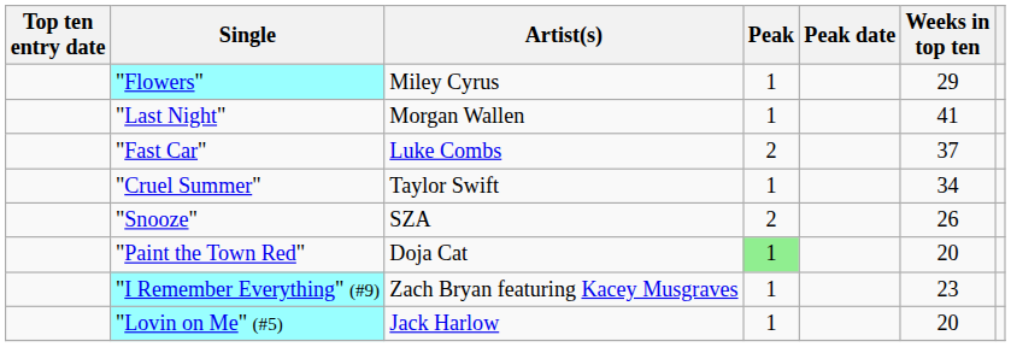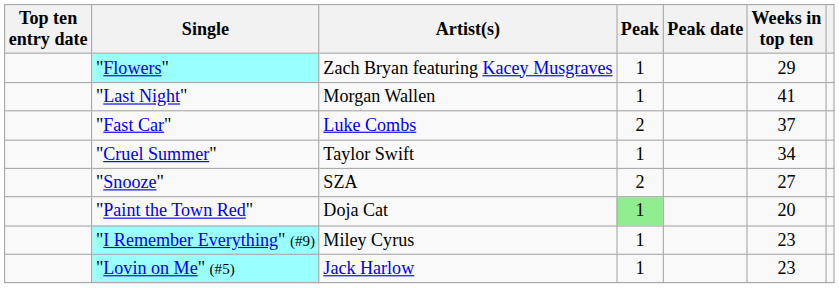"Flowers" | Artist(s): Miley Cyrus -> Zach Bryan featuring Kacey Musgraves
"Snooze" | Weeks in top ten: 26 -> 27
"I Remember Everything" (#9) | Artist(s): Zach Bryan featuring Kacey Musgraves -> Miley Cyrus
"Lovin on Me" (#5) | Weeks in top ten: 20 -> 23
